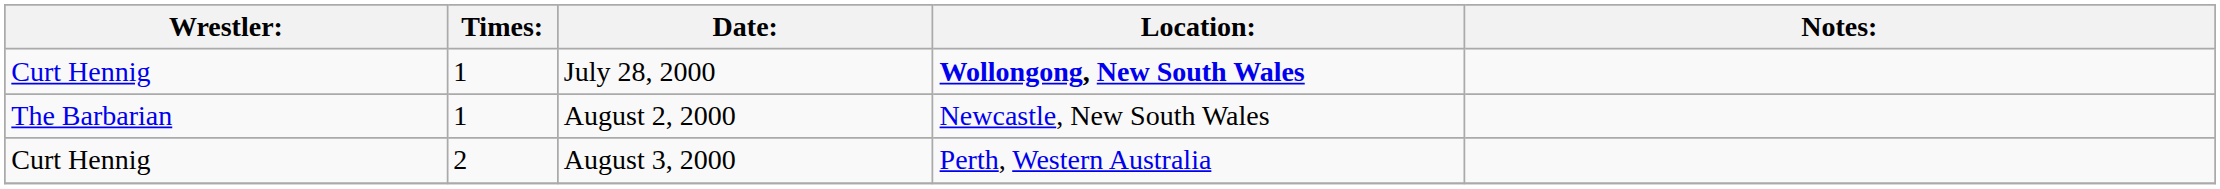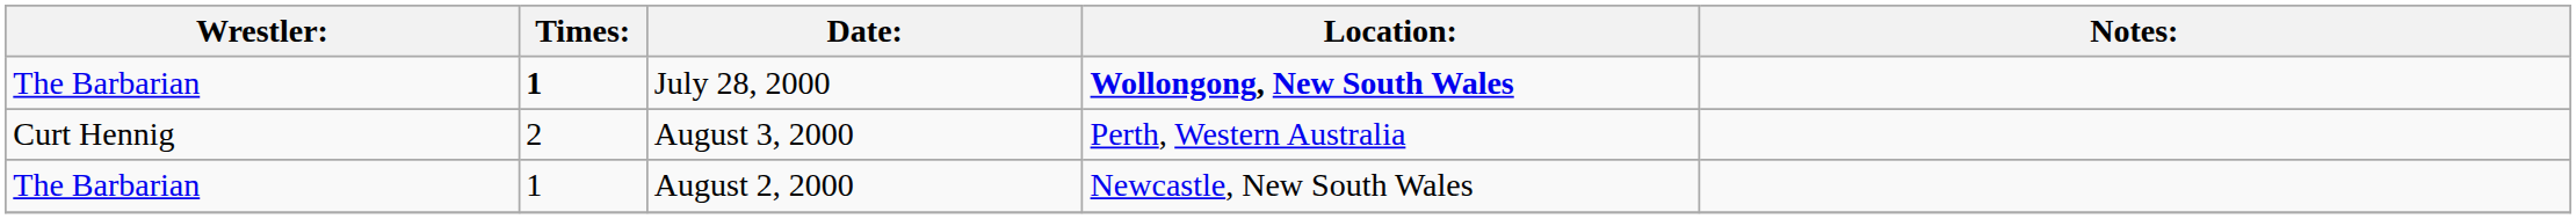July 28, 2000 | Wrestler:: Curt Hennig -> The Barbarian
July 28, 2000 | Times:: normal -> bold
rows swapped: August 2, 2000 <-> August 3, 2000
